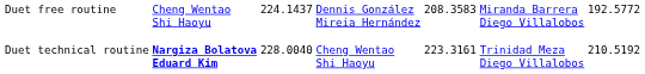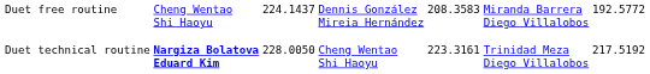Duet technical routine | column 3: 228.0040 -> 228.0050
Duet technical routine | column 7: 210.5192 -> 217.5192
